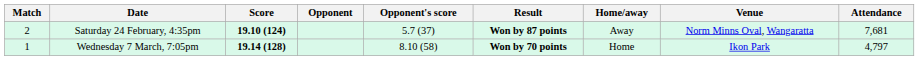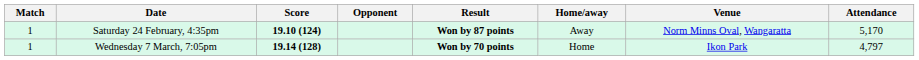- column: Opponent's score | 5.7 (37) | 8.10 (58)
Saturday 24 February, 4:35pm | Match: 2 -> 1
Saturday 24 February, 4:35pm | Attendance: 7,681 -> 5,170
